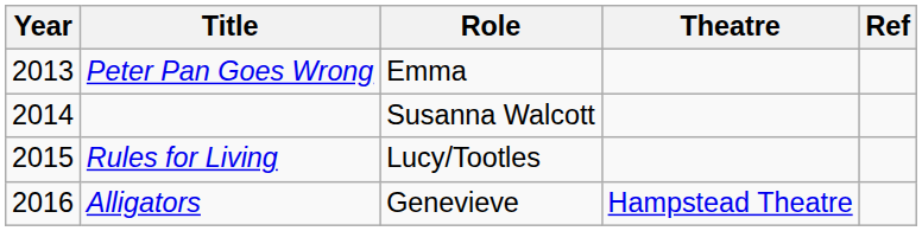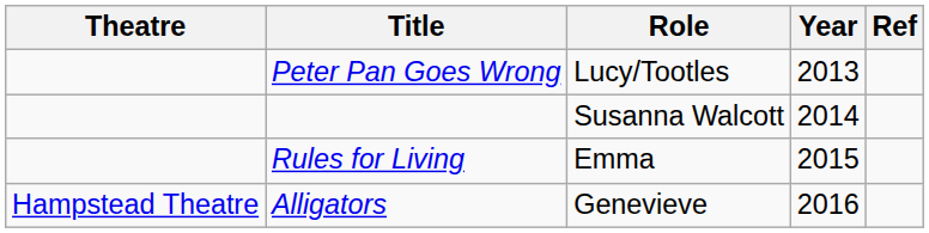columns swapped: Year <-> Theatre
Peter Pan Goes Wrong | Role: Emma -> Lucy/Tootles
Rules for Living | Role: Lucy/Tootles -> Emma
